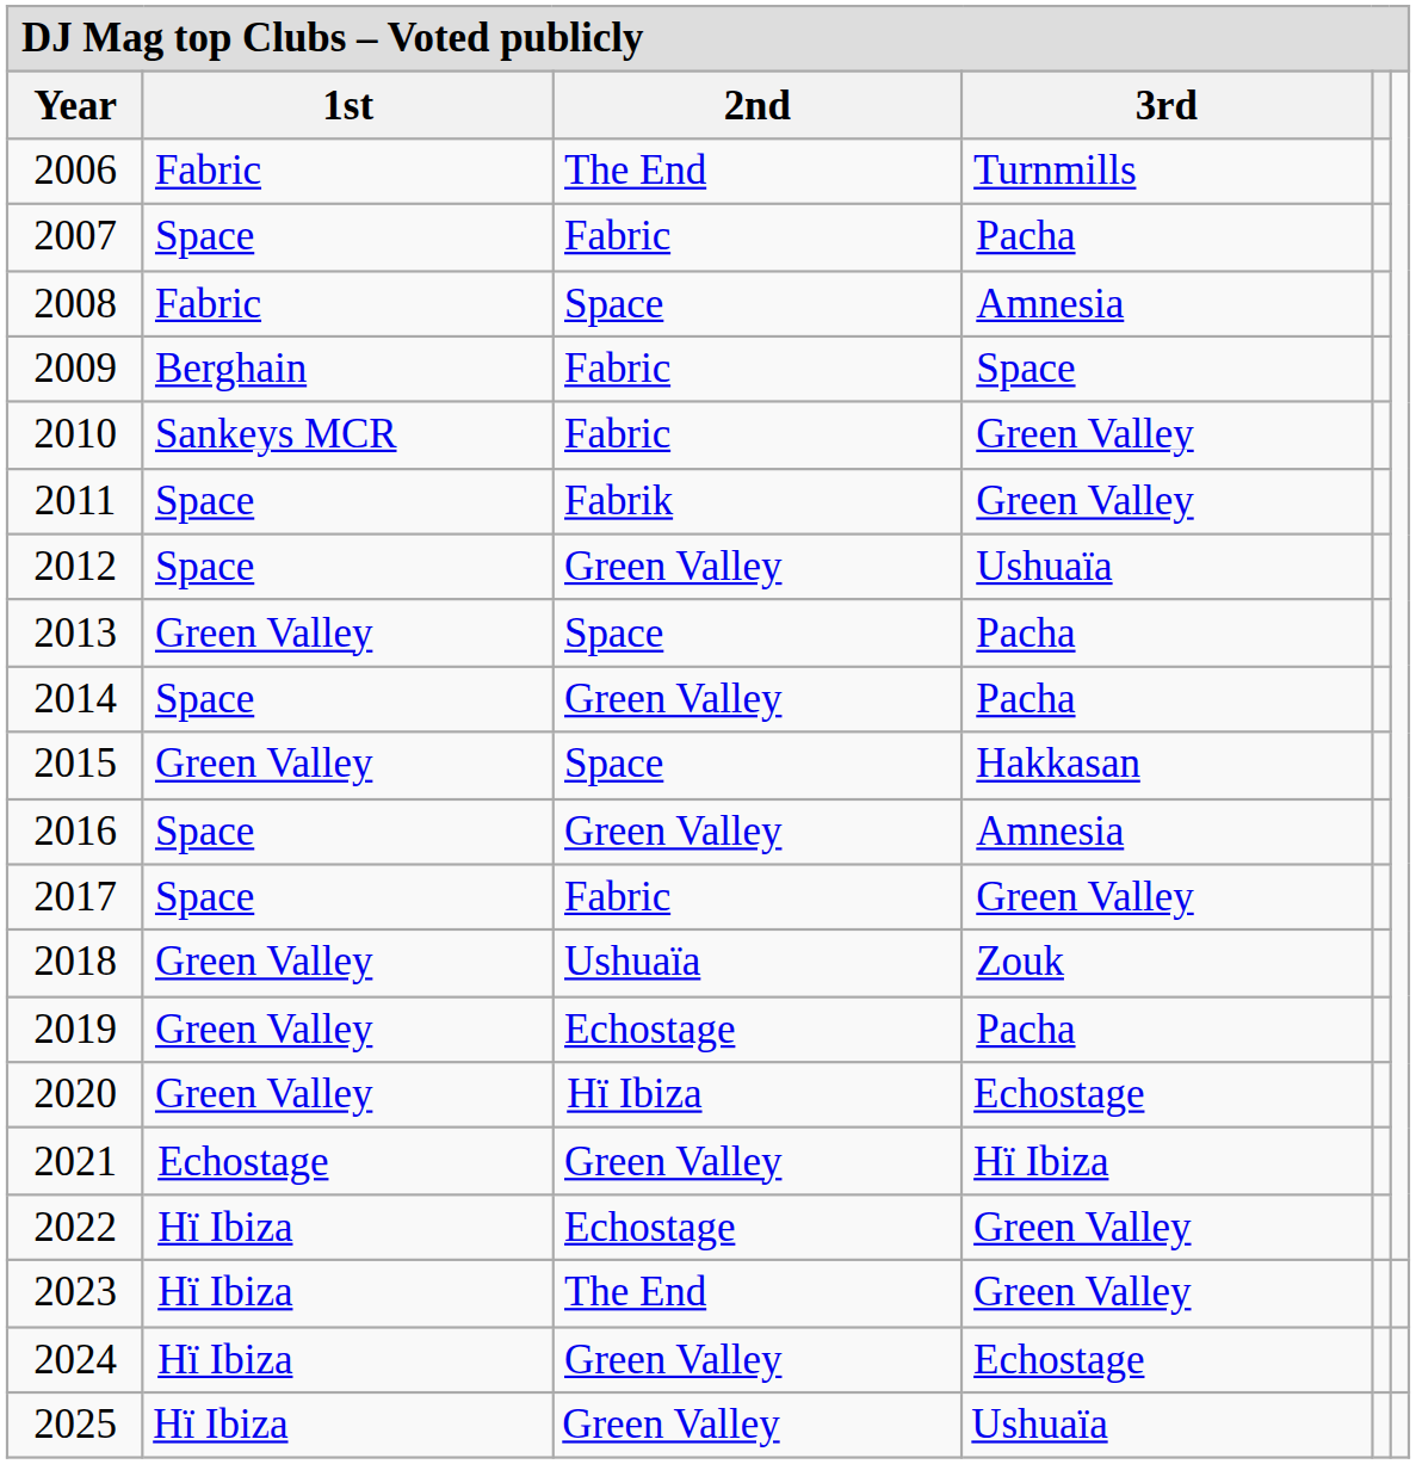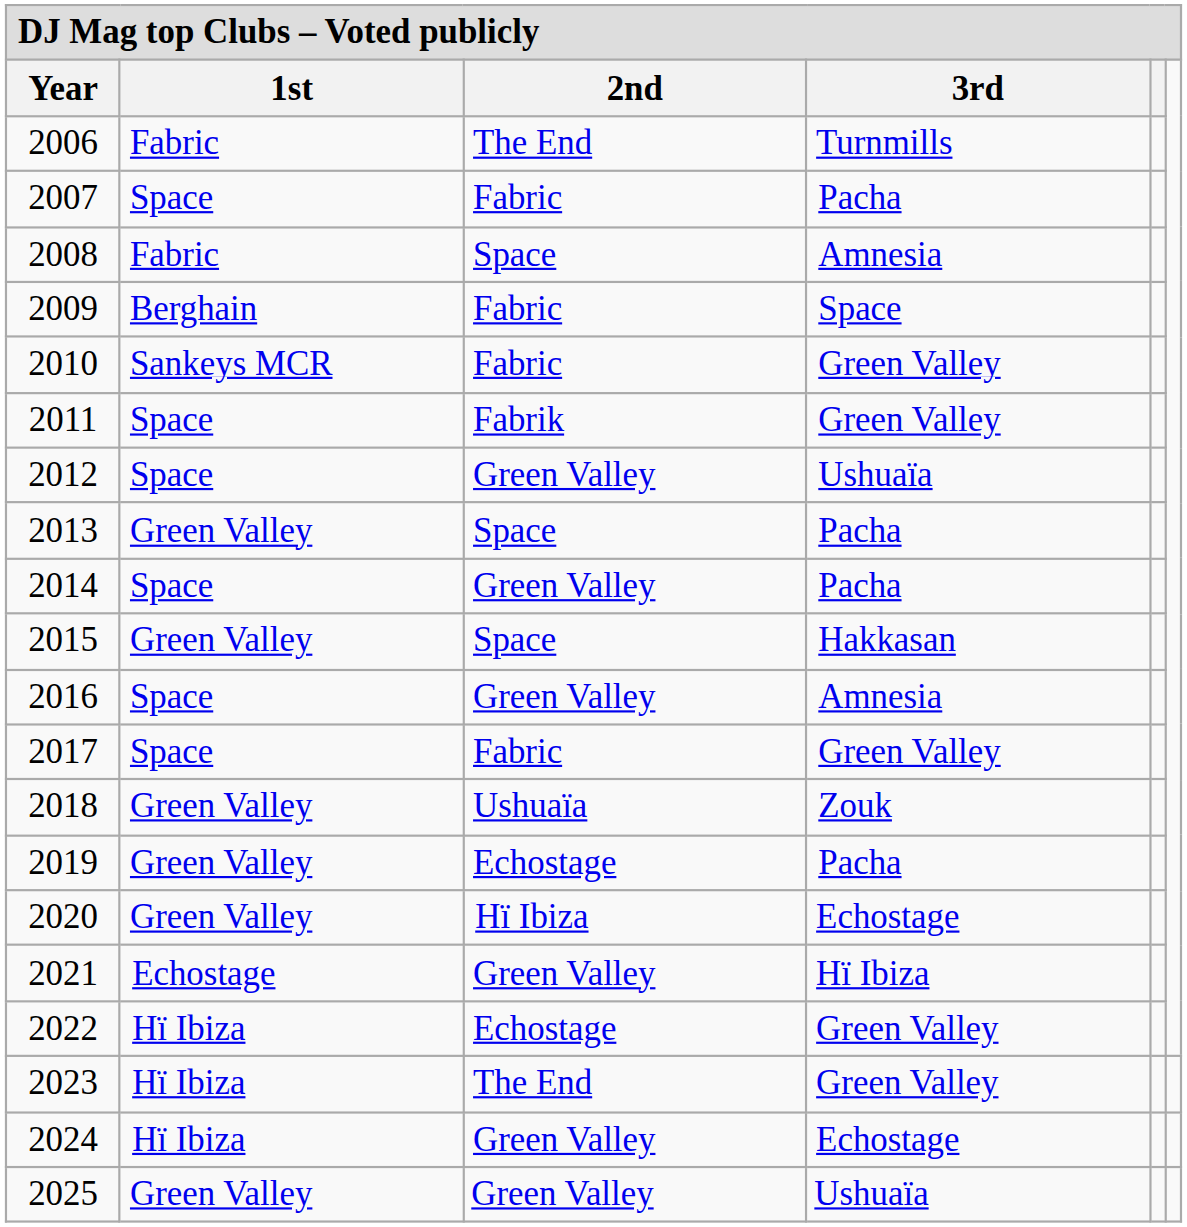2025 | 1st: Hï Ibiza -> Green Valley
